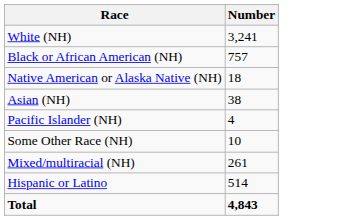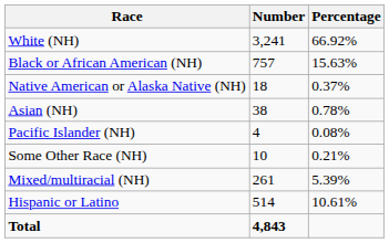+ column: Percentage | 66.92% | 15.63% | 0.37% | 0.78% | 0.08% | 0.21% | 5.39% | 10.61%
